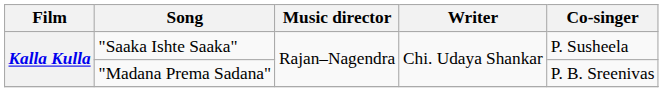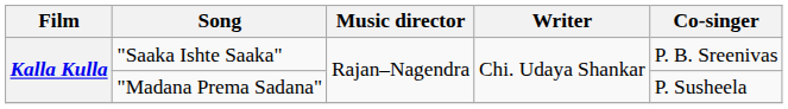"Saaka Ishte Saaka" | Co-singer: P. Susheela -> P. B. Sreenivas
"Madana Prema Sadana" | Co-singer: P. B. Sreenivas -> P. Susheela
